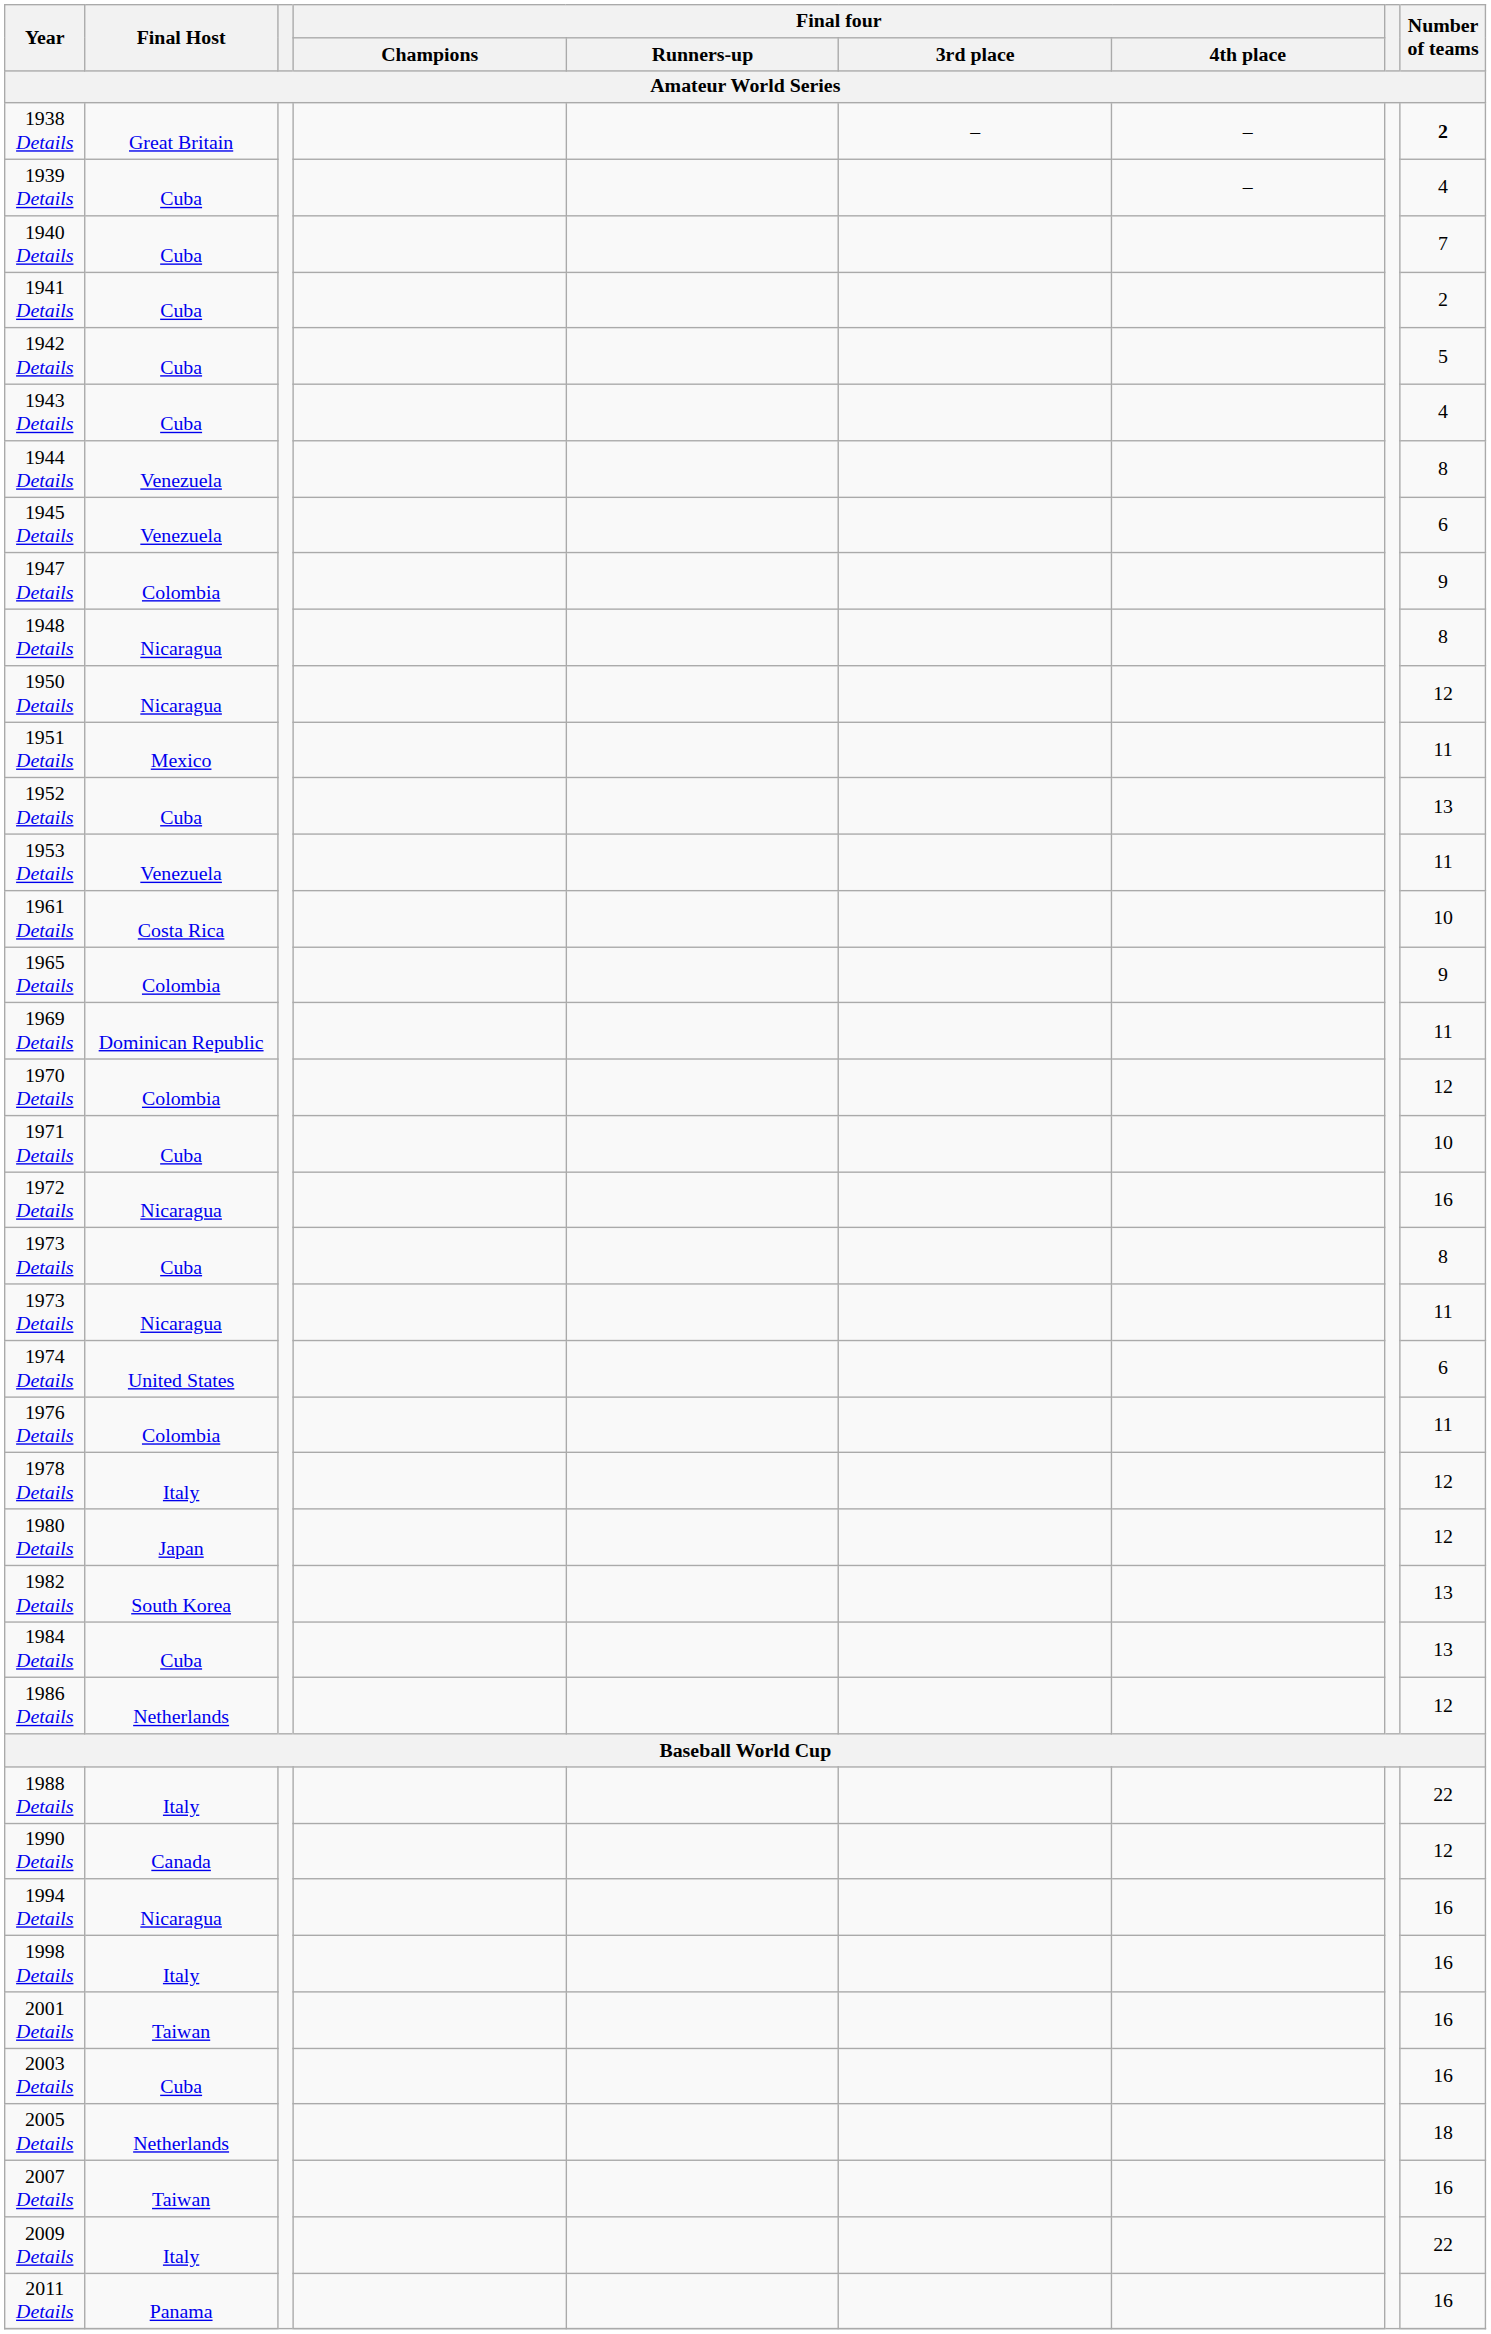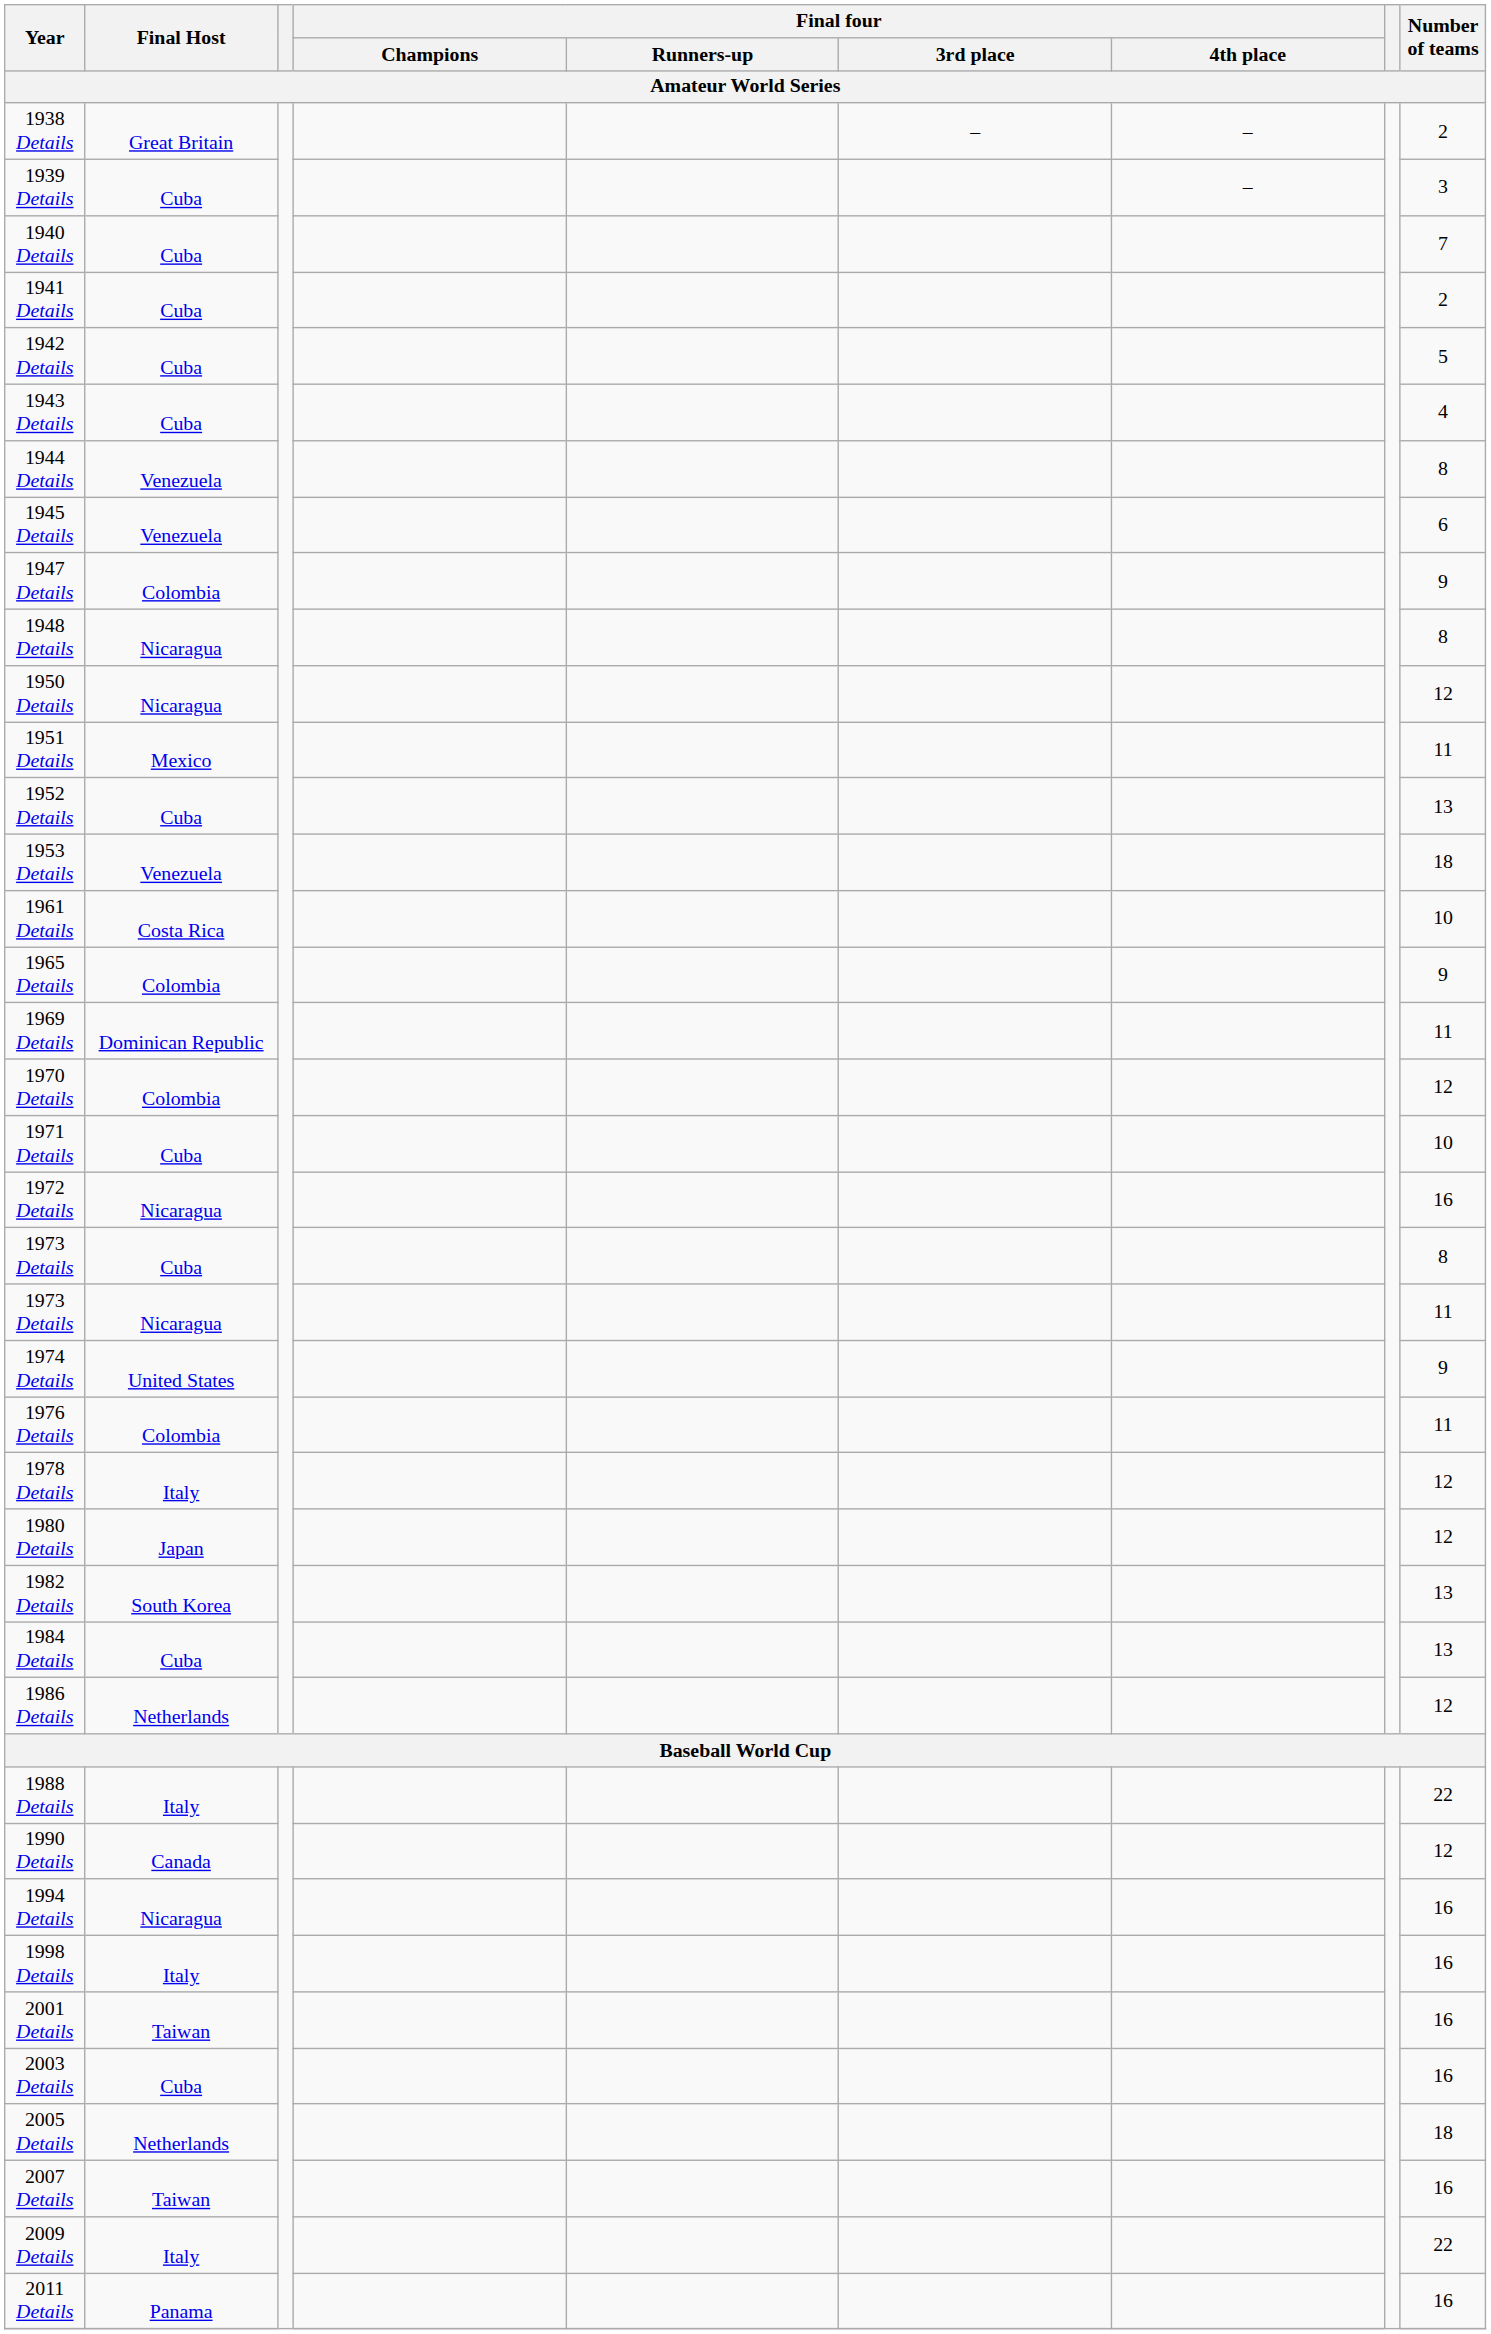1938 Details | Number of teams: bold -> normal
1939 Details | Number of teams: 4 -> 3
1953 Details | Number of teams: 11 -> 18
1974 Details | Number of teams: 6 -> 9
